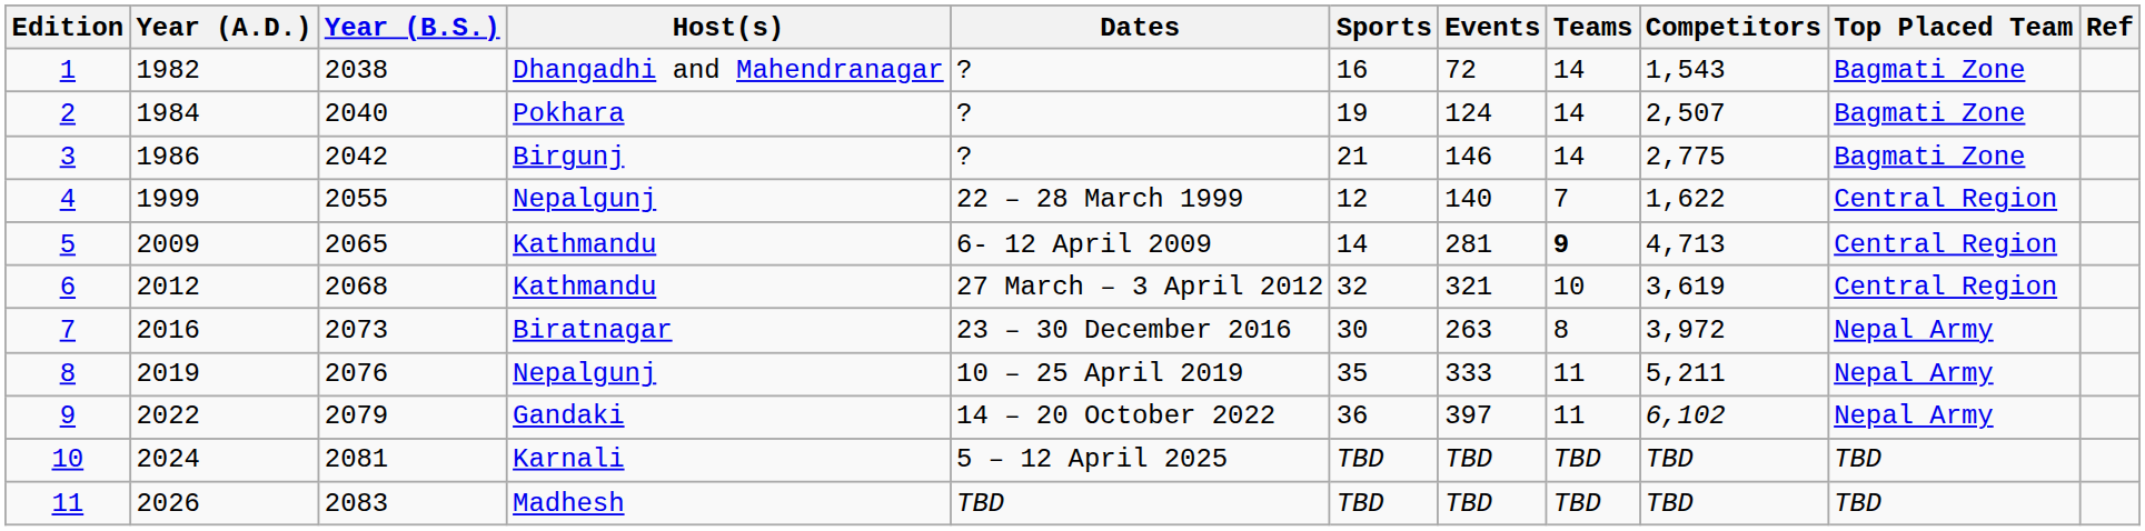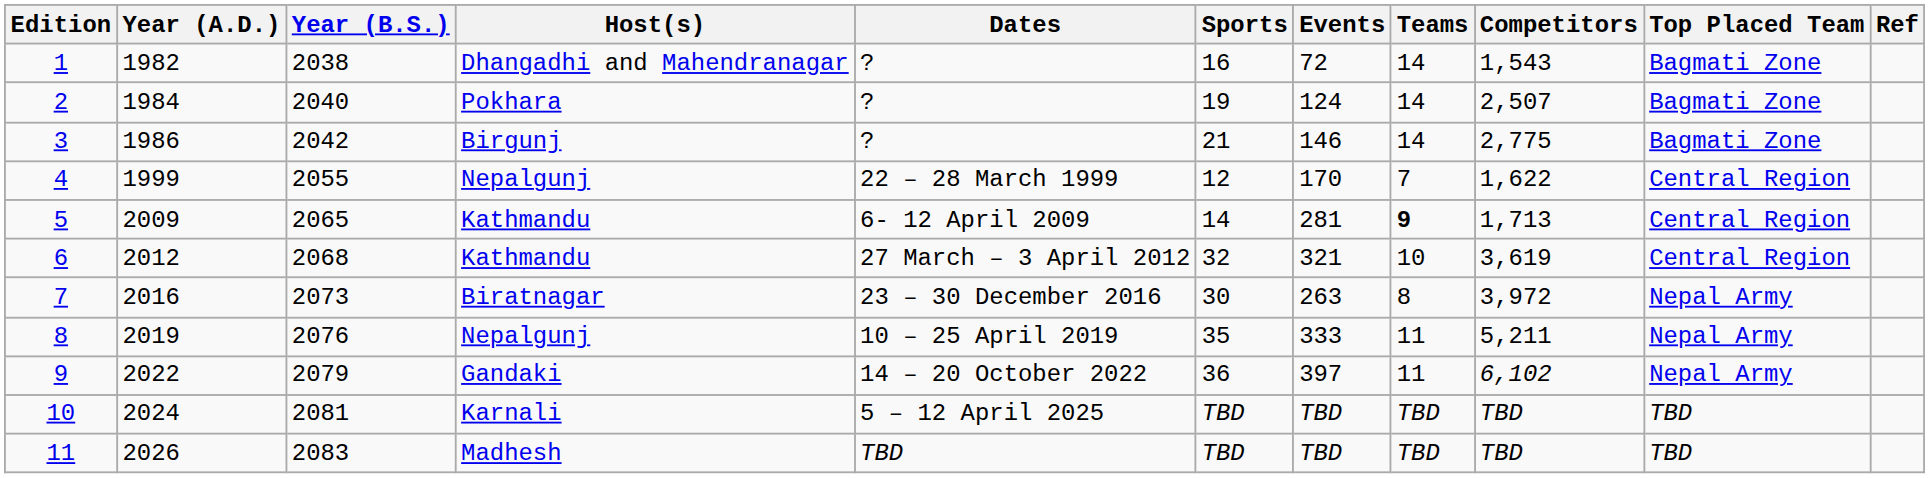4 | Events: 140 -> 170
5 | Competitors: 4,713 -> 1,713
